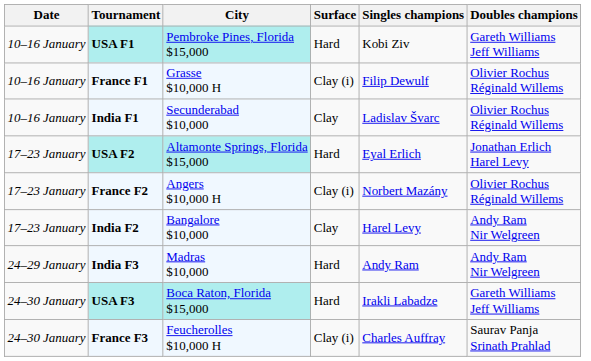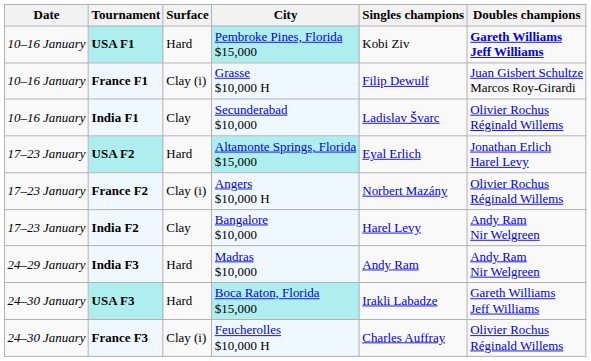columns swapped: City <-> Surface
USA F1 | Doubles champions: normal -> bold
France F1 | Doubles champions: Olivier Rochus Réginald Willems -> Juan Gisbert Schultze Marcos Roy-Girardi
France F3 | Doubles champions: Saurav Panja Srinath Prahlad -> Olivier Rochus Réginald Willems
